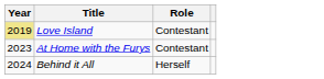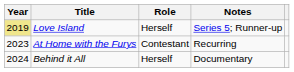+ column: Notes | Series 5; Runner-up | Recurring | Documentary
Love Island | Role: Contestant -> Herself
